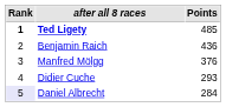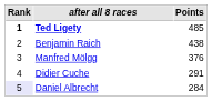Benjamin Raich | Points: 436 -> 438
Didier Cuche | Points: 293 -> 291
